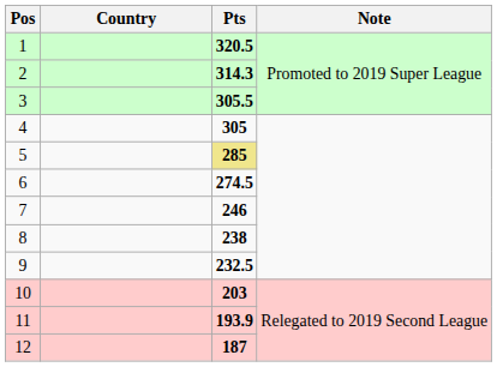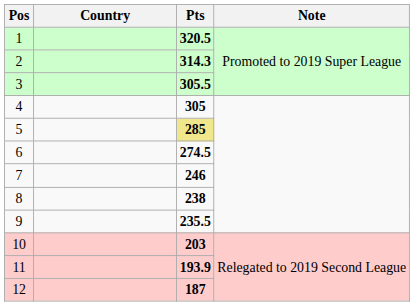9 | Pts: 232.5 -> 235.5
